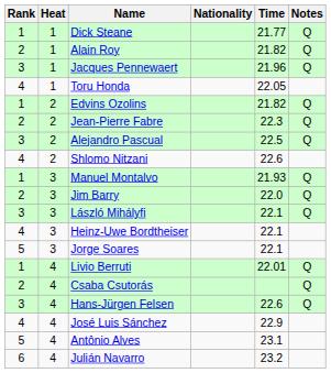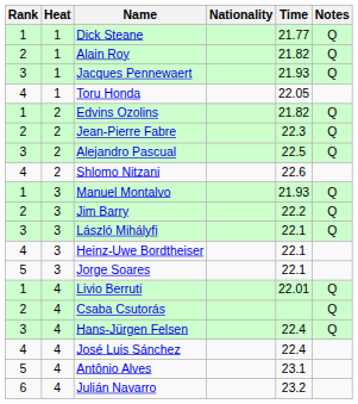Jacques Pennewaert | Time: 21.96 -> 21.93
Jim Barry | Time: 22.0 -> 22.2
Hans-Jürgen Felsen | Time: 22.6 -> 22.4
José Luis Sánchez | Time: 22.9 -> 22.4
